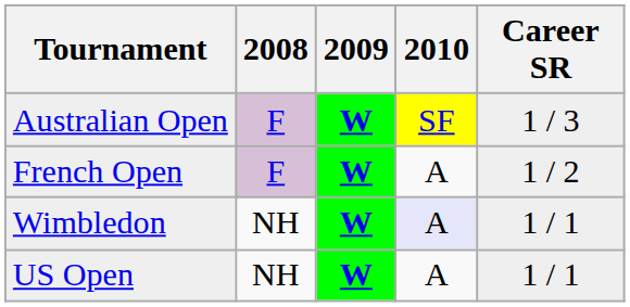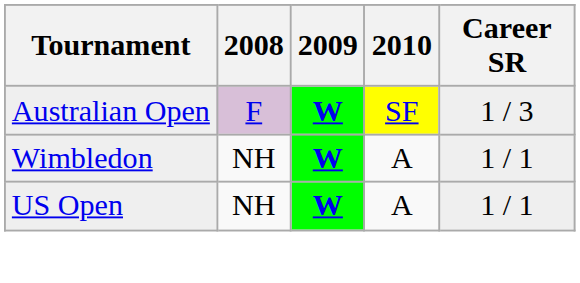- row: French Open | F | W | A | 1 / 2
Wimbledon | 2010: lavender background -> no background
